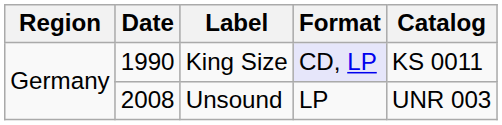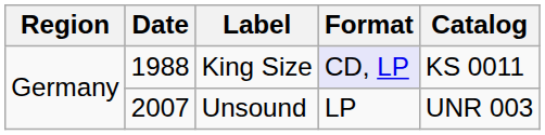King Size | Date: 1990 -> 1988
Unsound | Date: 2008 -> 2007
